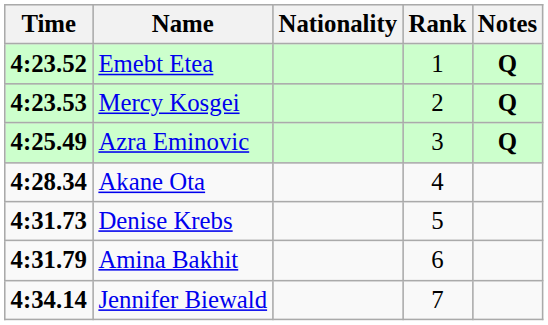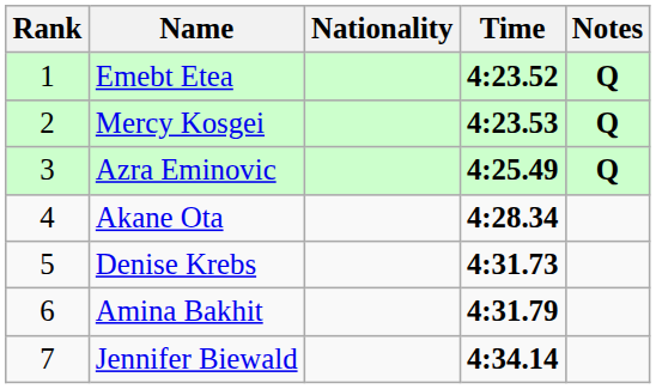columns swapped: Rank <-> Time
